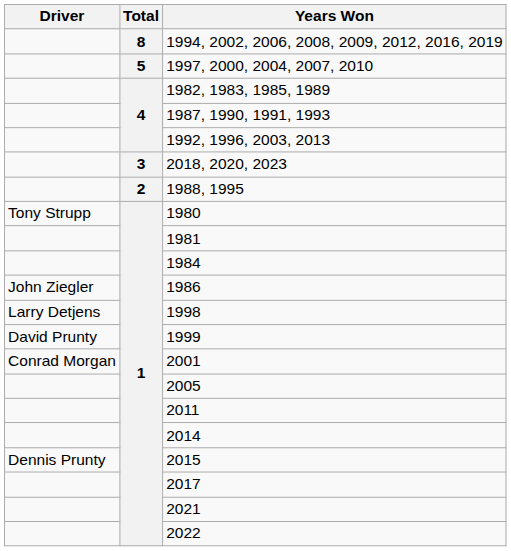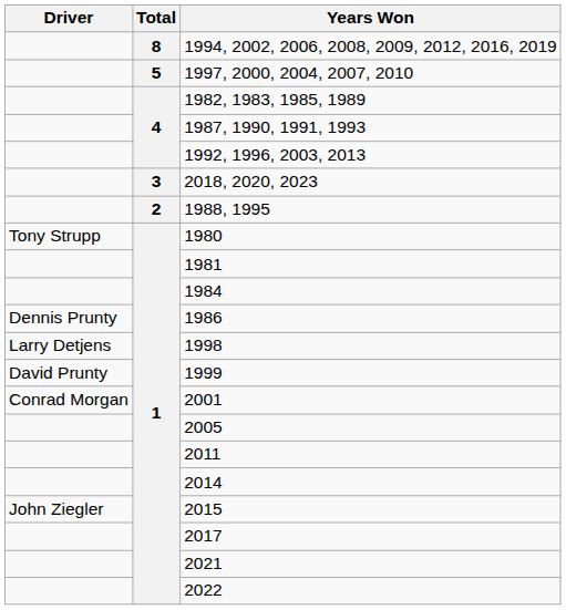1986 | Driver: John Ziegler -> Dennis Prunty
2015 | Driver: Dennis Prunty -> John Ziegler
